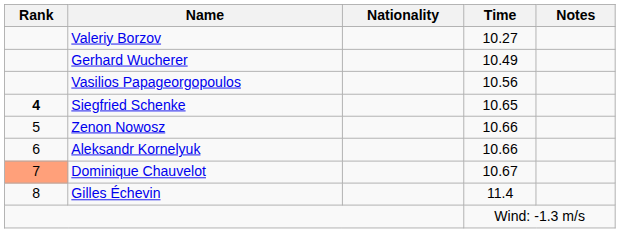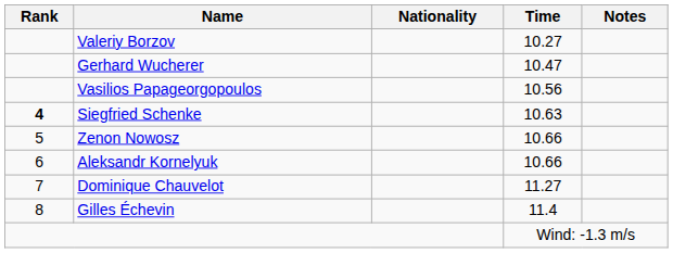Gerhard Wucherer | Time: 10.49 -> 10.47
Siegfried Schenke | Time: 10.65 -> 10.63
Dominique Chauvelot | Rank: lightsalmon background -> no background
Dominique Chauvelot | Time: 10.67 -> 11.27
